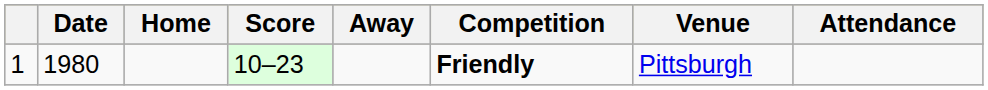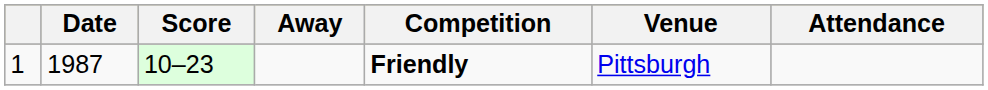- column: Home
1 | Date: 1980 -> 1987
